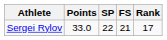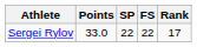Sergei Rylov | FS: 21 -> 22
